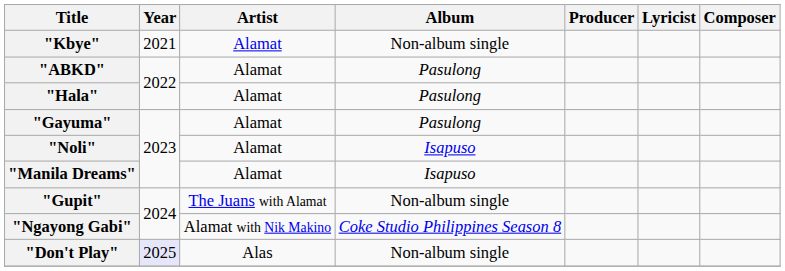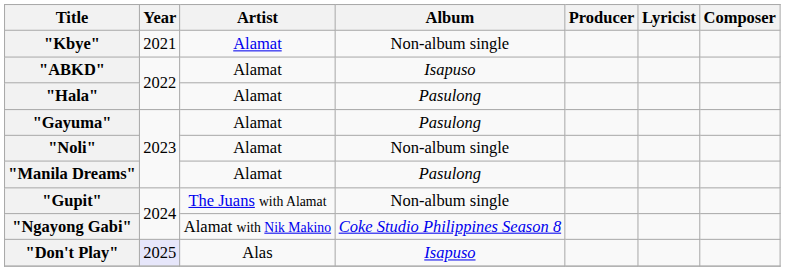"ABKD" | Album: Pasulong -> Isapuso
"Noli" | Album: Isapuso -> Non-album single
"Manila Dreams" | Album: Isapuso -> Pasulong
"Don't Play" | Album: Non-album single -> Isapuso
